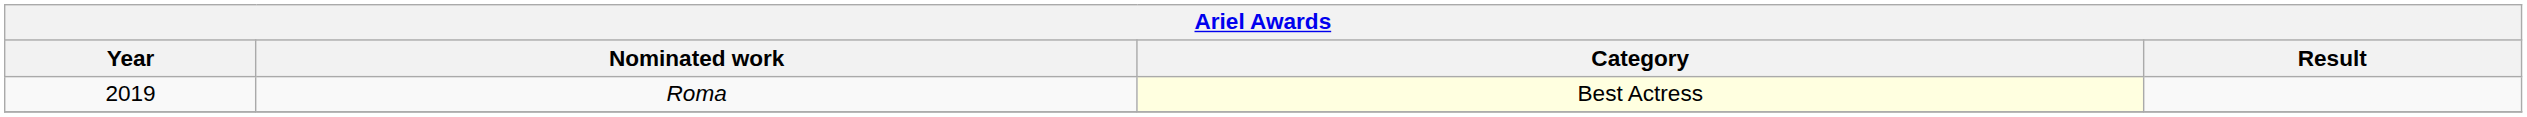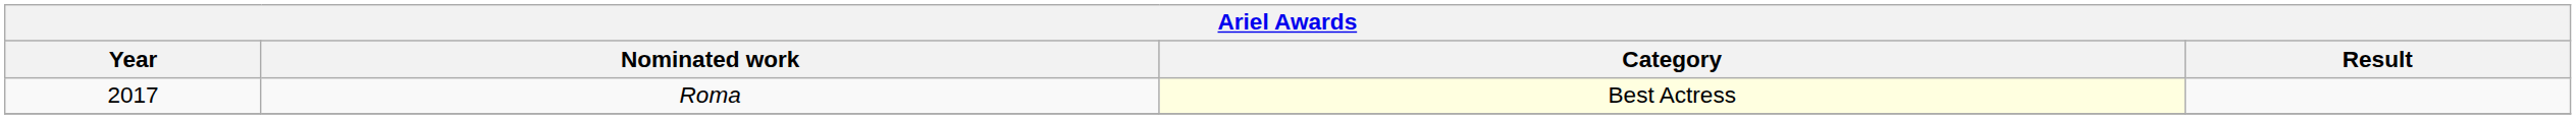Roma | Year: 2019 -> 2017
